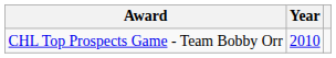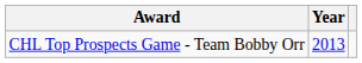CHL Top Prospects Game - Team Bobby Orr | Year: 2010 -> 2013
